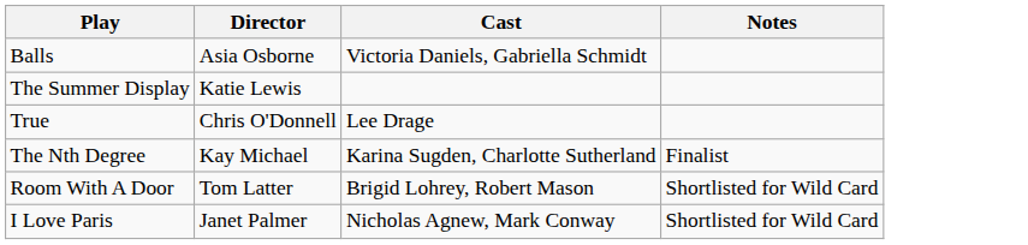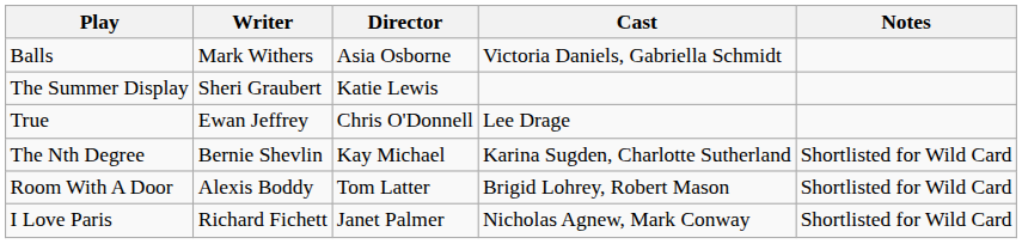+ column: Writer | Mark Withers | Sheri Graubert | Ewan Jeffrey | Bernie Shevlin | Alexis Boddy | Richard Fichett
The Nth Degree | Notes: Finalist -> Shortlisted for Wild Card
